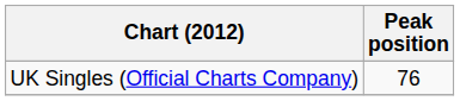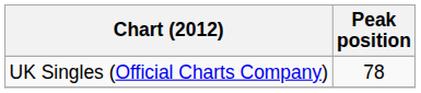UK Singles (Official Charts Company) | Peak position: 76 -> 78
